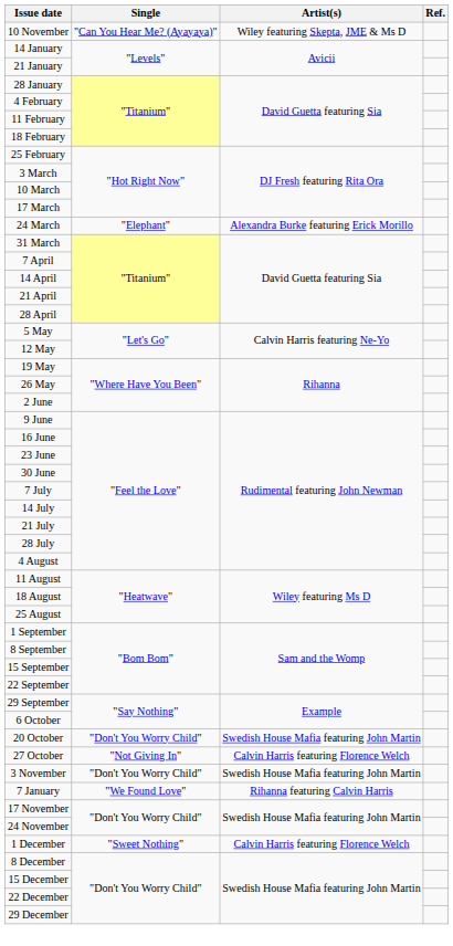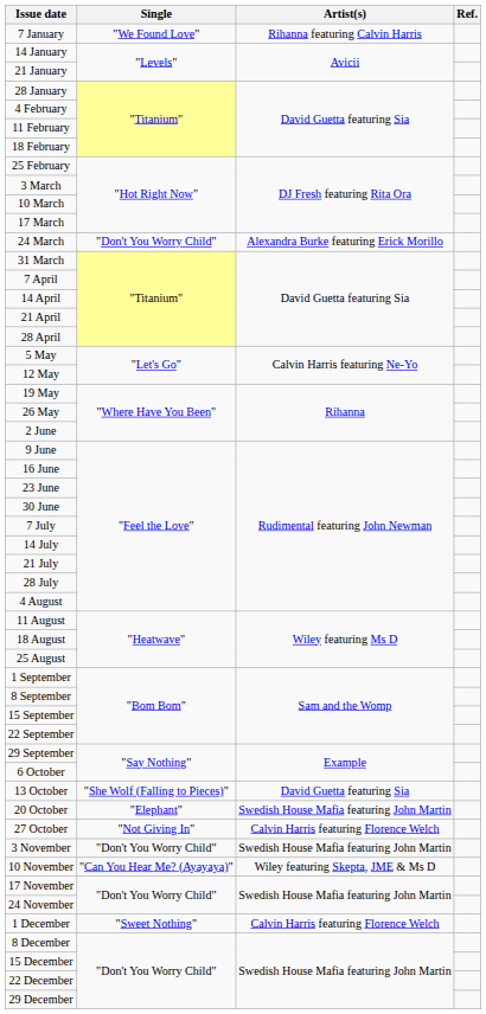rows swapped: 7 January <-> 10 November
24 March | Single: "Elephant" -> "Don't You Worry Child"
+ row: 13 October | "She Wolf (Falling to Pieces)" | David Guetta featuring Sia
20 October | Single: "Don't You Worry Child" -> "Elephant"
